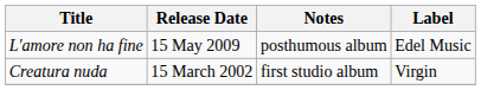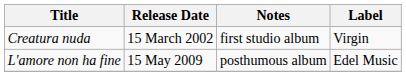rows swapped: Creatura nuda <-> L'amore non ha fine
